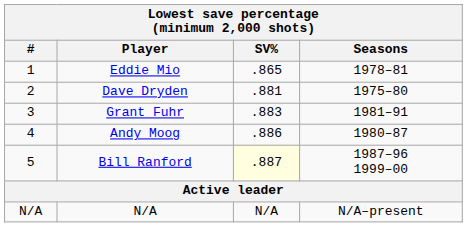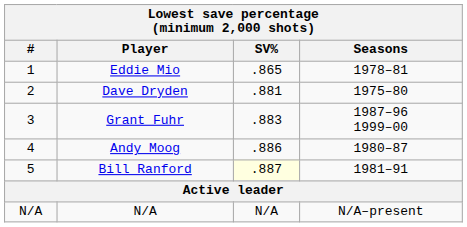Grant Fuhr | Seasons: 1981–91 -> 1987–96 1999–00
Bill Ranford | Seasons: 1987–96 1999–00 -> 1981–91
